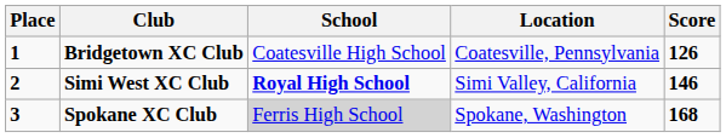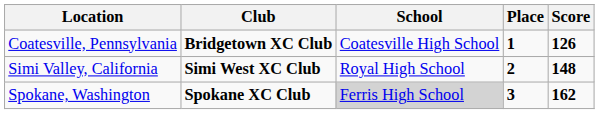columns swapped: Place <-> Location
Simi West XC Club | School: bold -> normal
Simi West XC Club | Score: 146 -> 148
Spokane XC Club | Score: 168 -> 162
